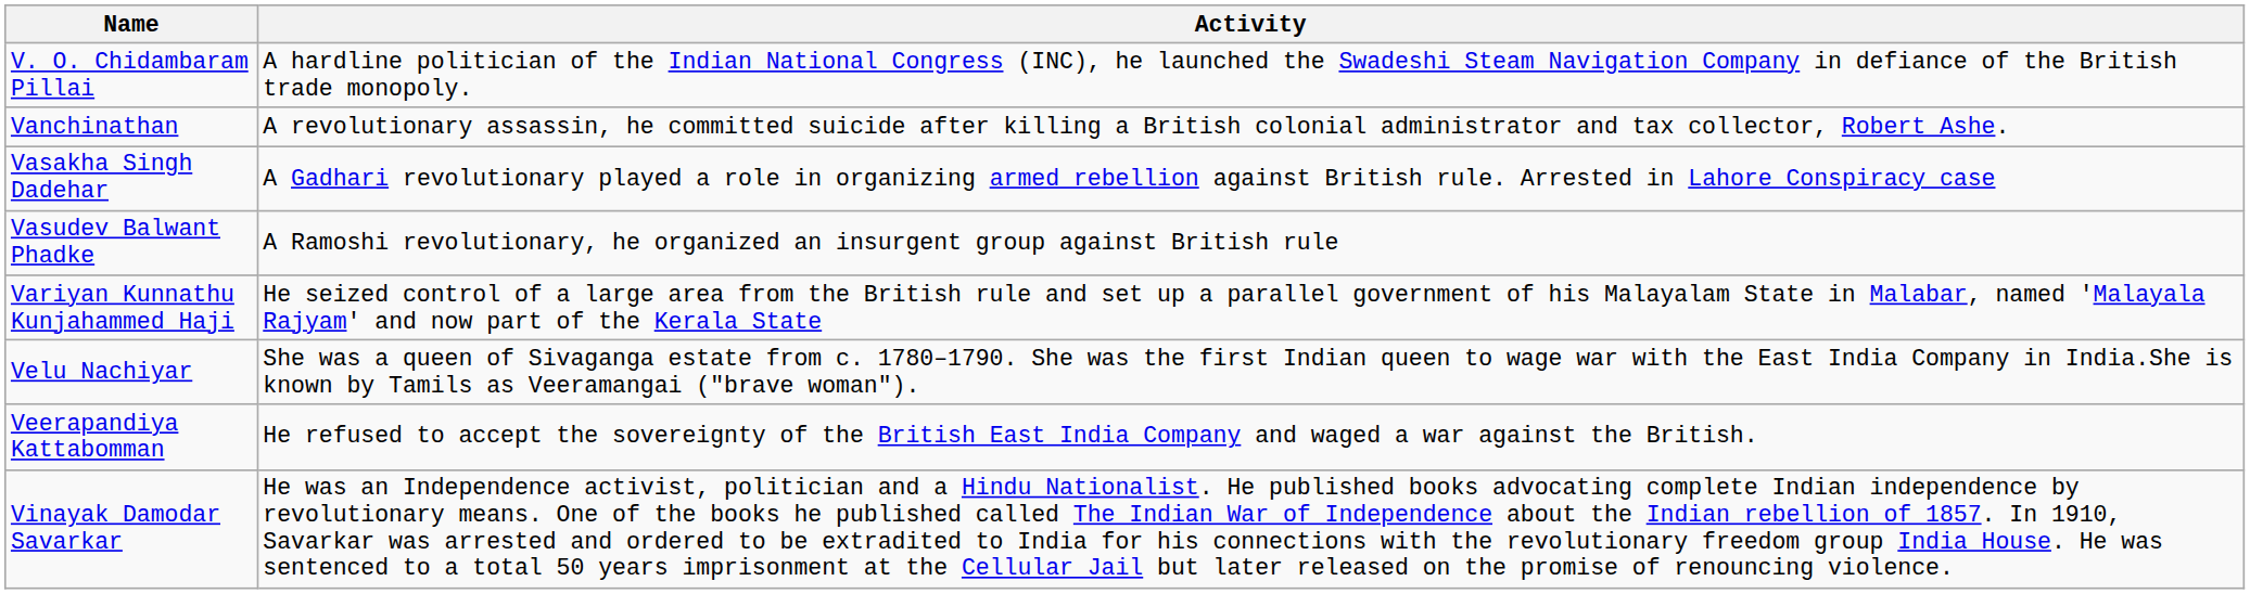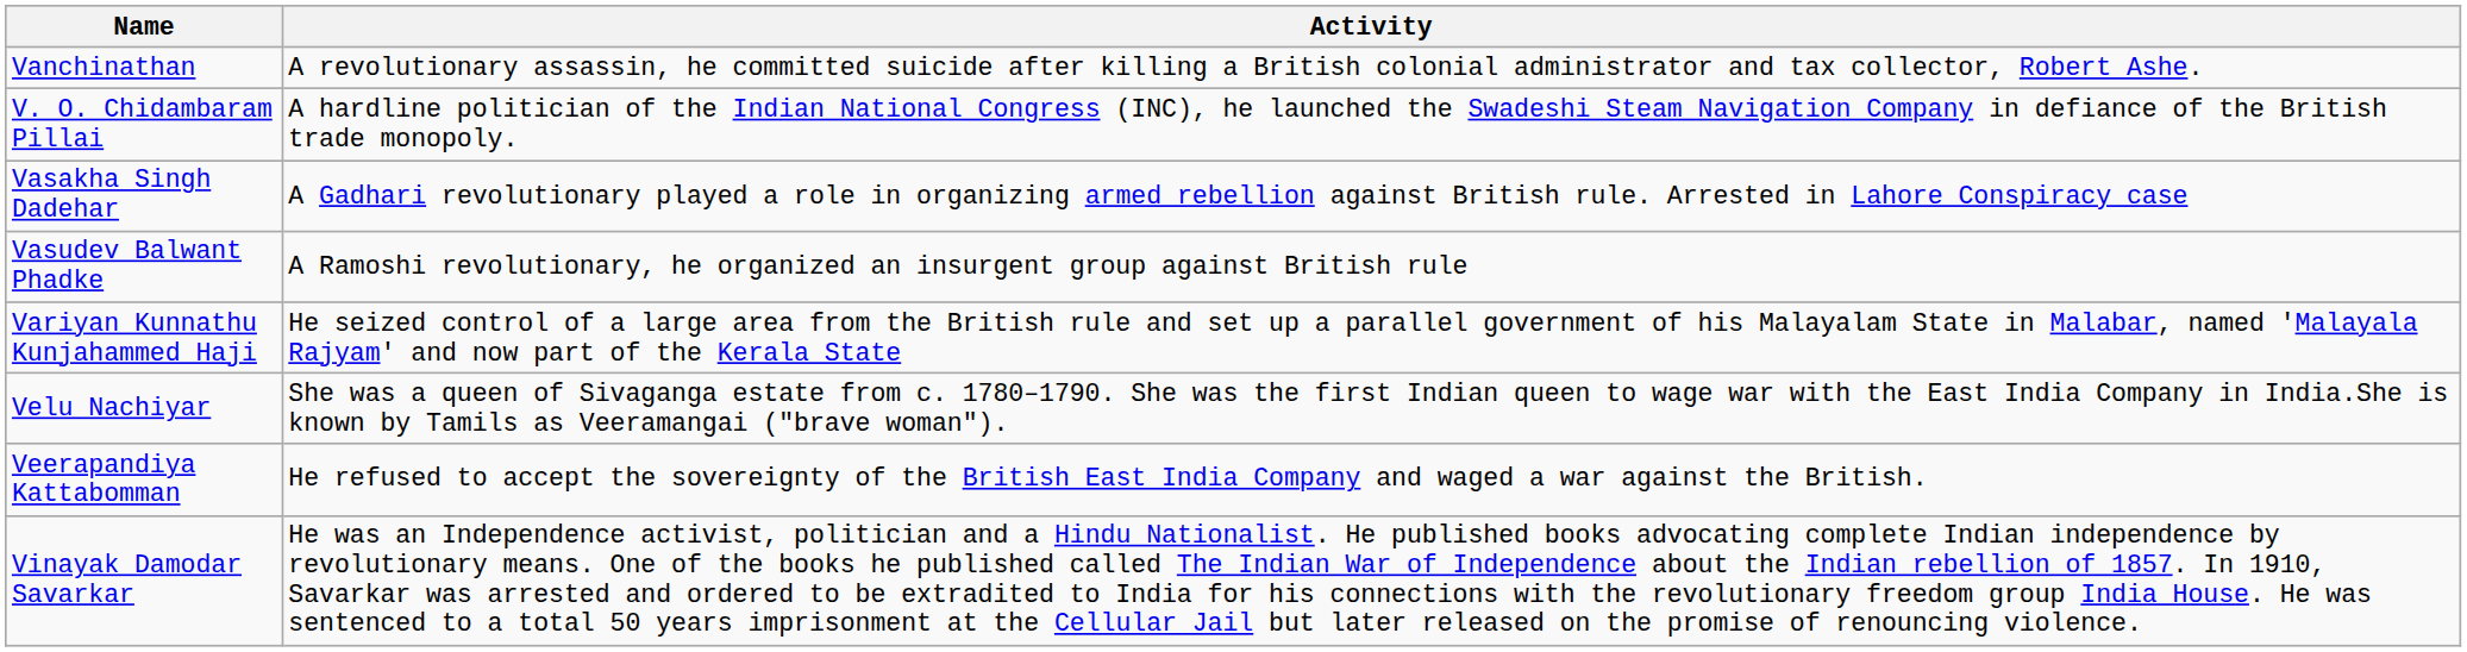rows swapped: V. O. Chidambaram Pillai <-> Vanchinathan
